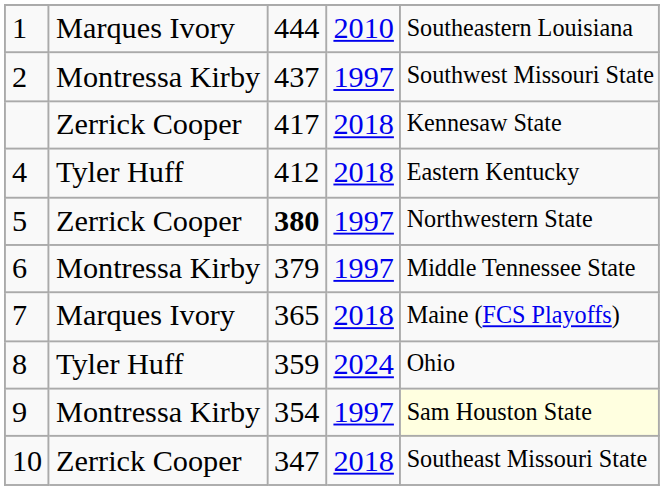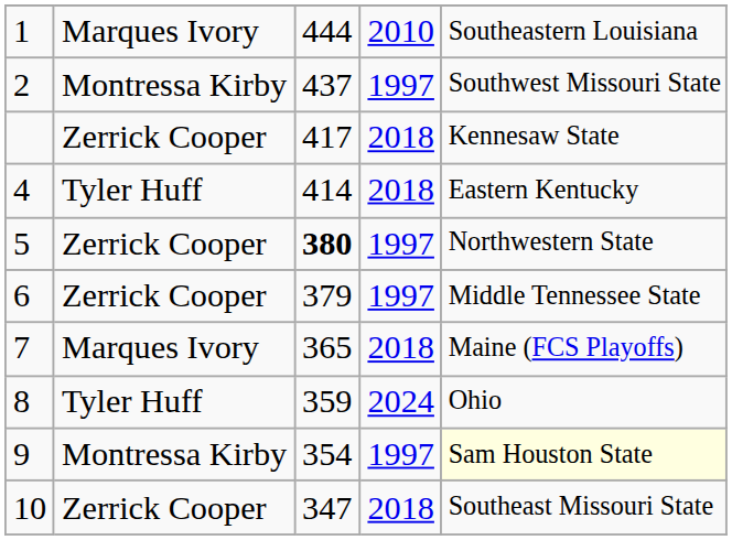4 | column 3: 412 -> 414
6 | column 2: Montressa Kirby -> Zerrick Cooper
